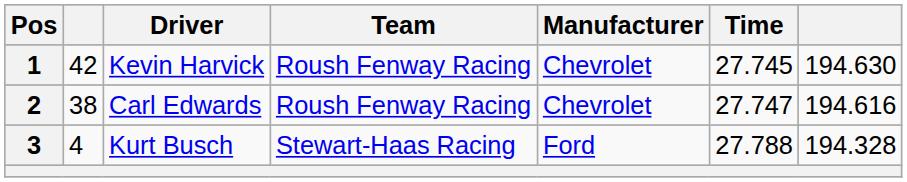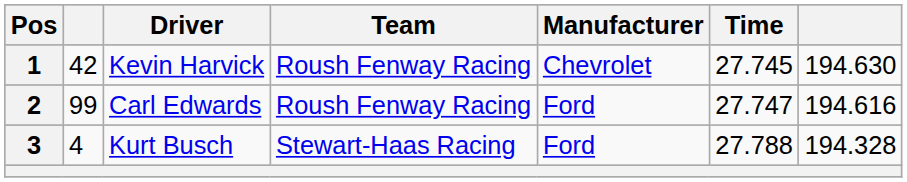2 | column 2: 38 -> 99
2 | Manufacturer: Chevrolet -> Ford
